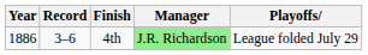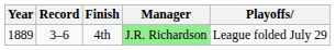4th | Year: 1886 -> 1889
